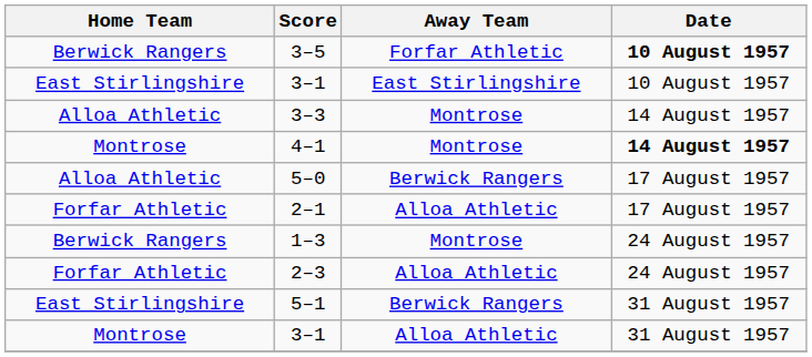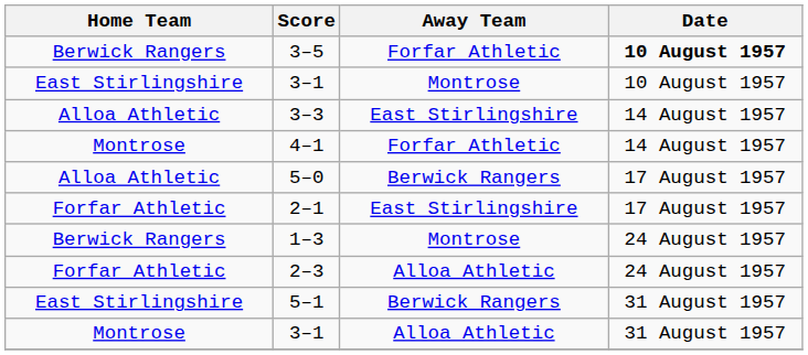East Stirlingshire / 3–1 | Away Team: East Stirlingshire -> Montrose
3–3 | Away Team: Montrose -> East Stirlingshire
4–1 | Away Team: Montrose -> Forfar Athletic
4–1 | Date: bold -> normal
2–1 | Away Team: Alloa Athletic -> East Stirlingshire
